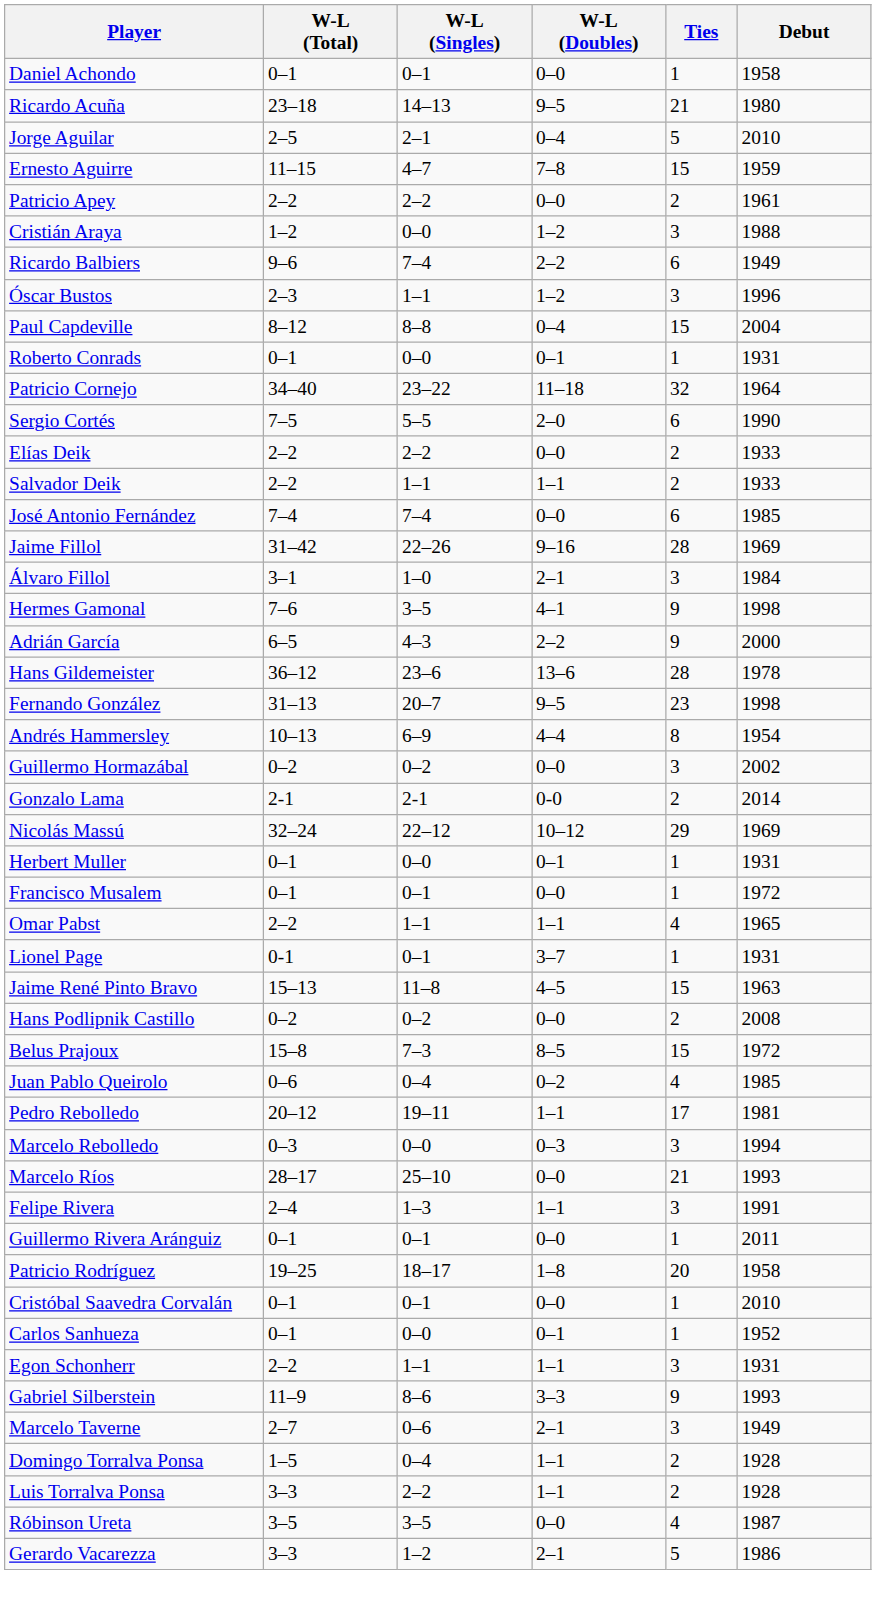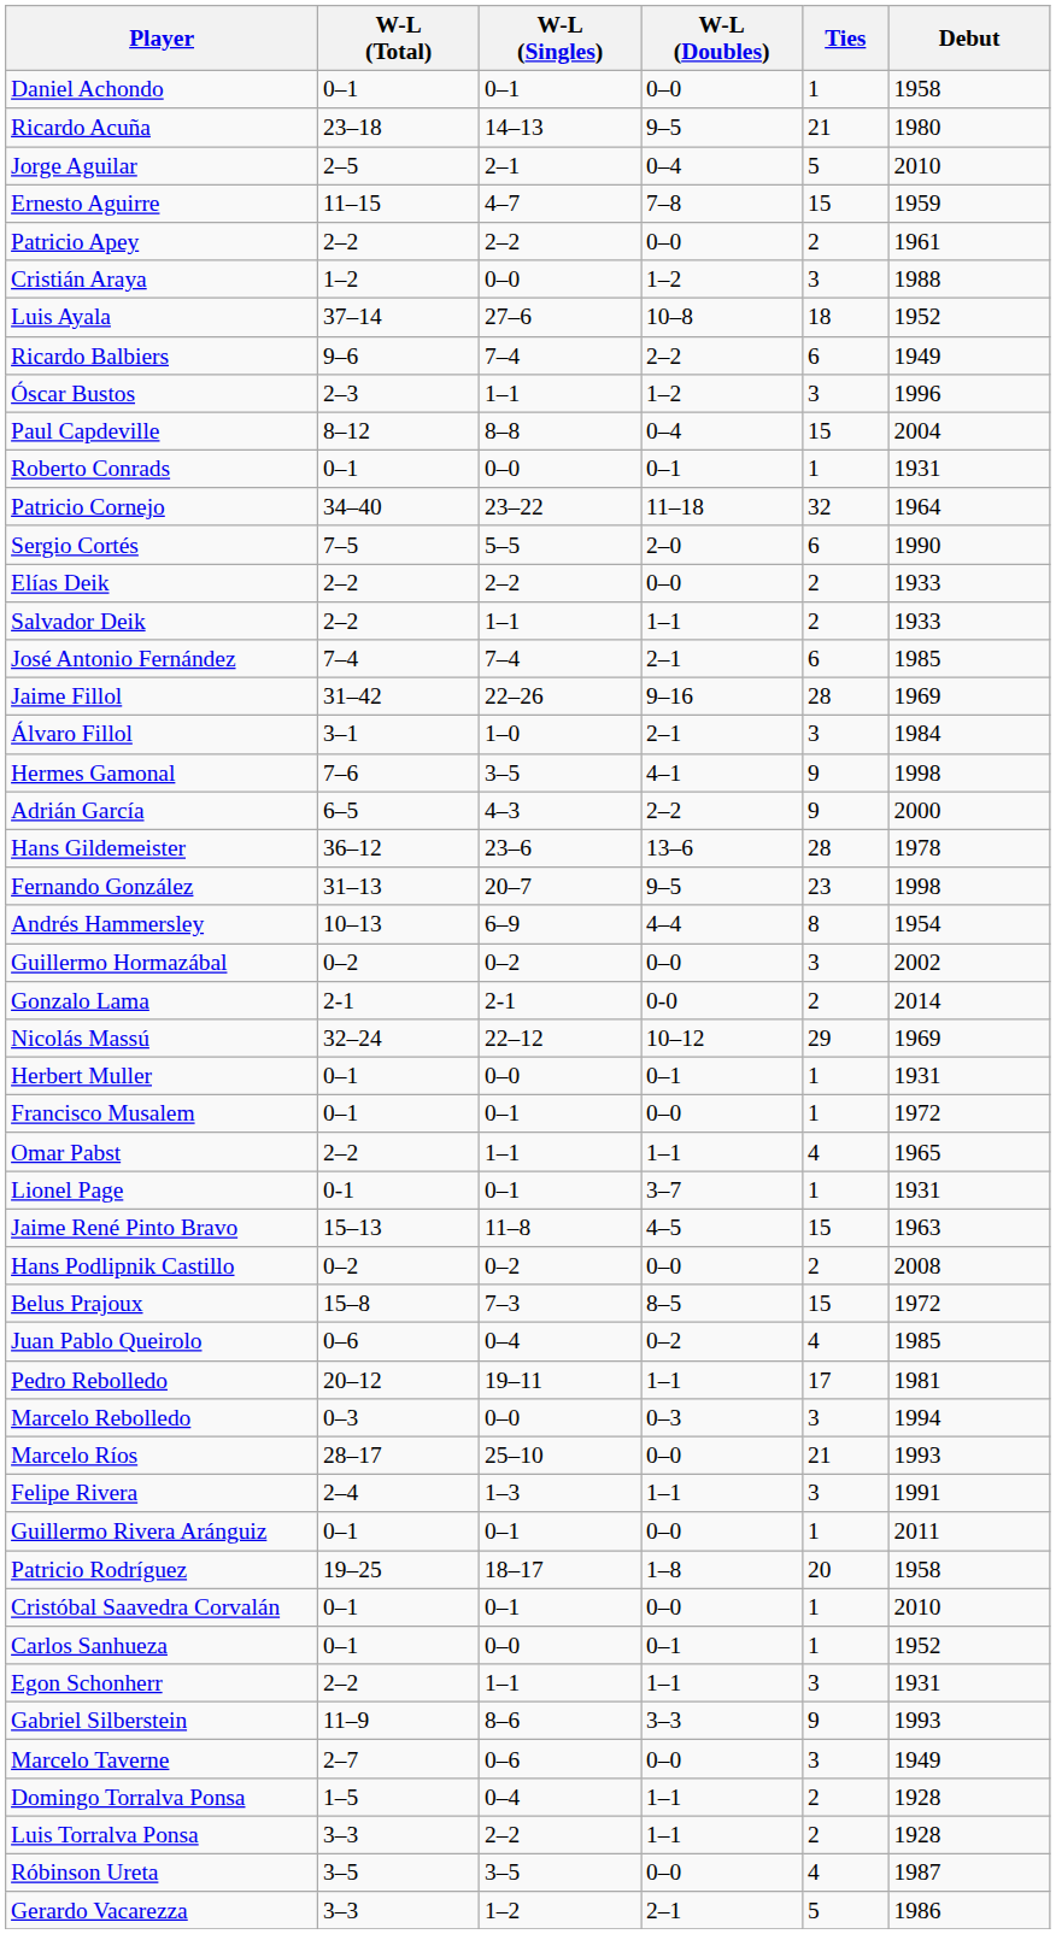+ row: Luis Ayala | 37–14 | 27–6 | 10–8 | 18 | 1952
José Antonio Fernández | W-L (Doubles): 0–0 -> 2–1
Marcelo Taverne | W-L (Doubles): 2–1 -> 0–0
